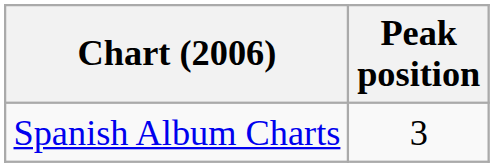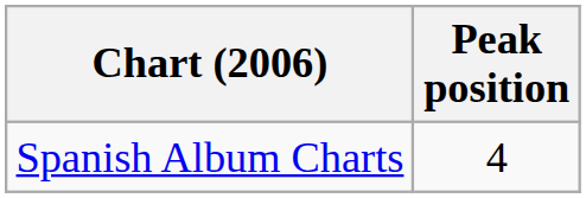Spanish Album Charts | Peak position: 3 -> 4
